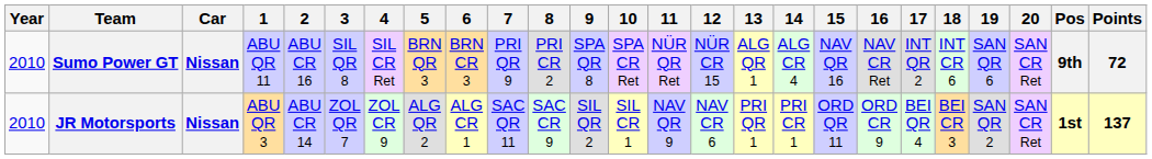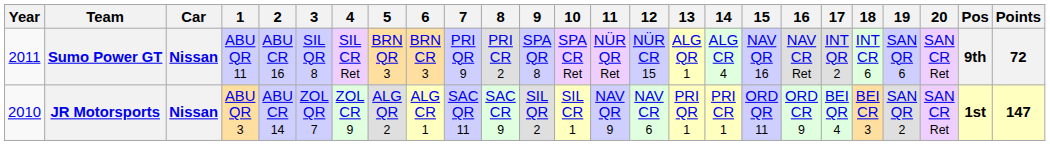Sumo Power GT | Year: 2010 -> 2011
JR Motorsports | Points: 137 -> 147
